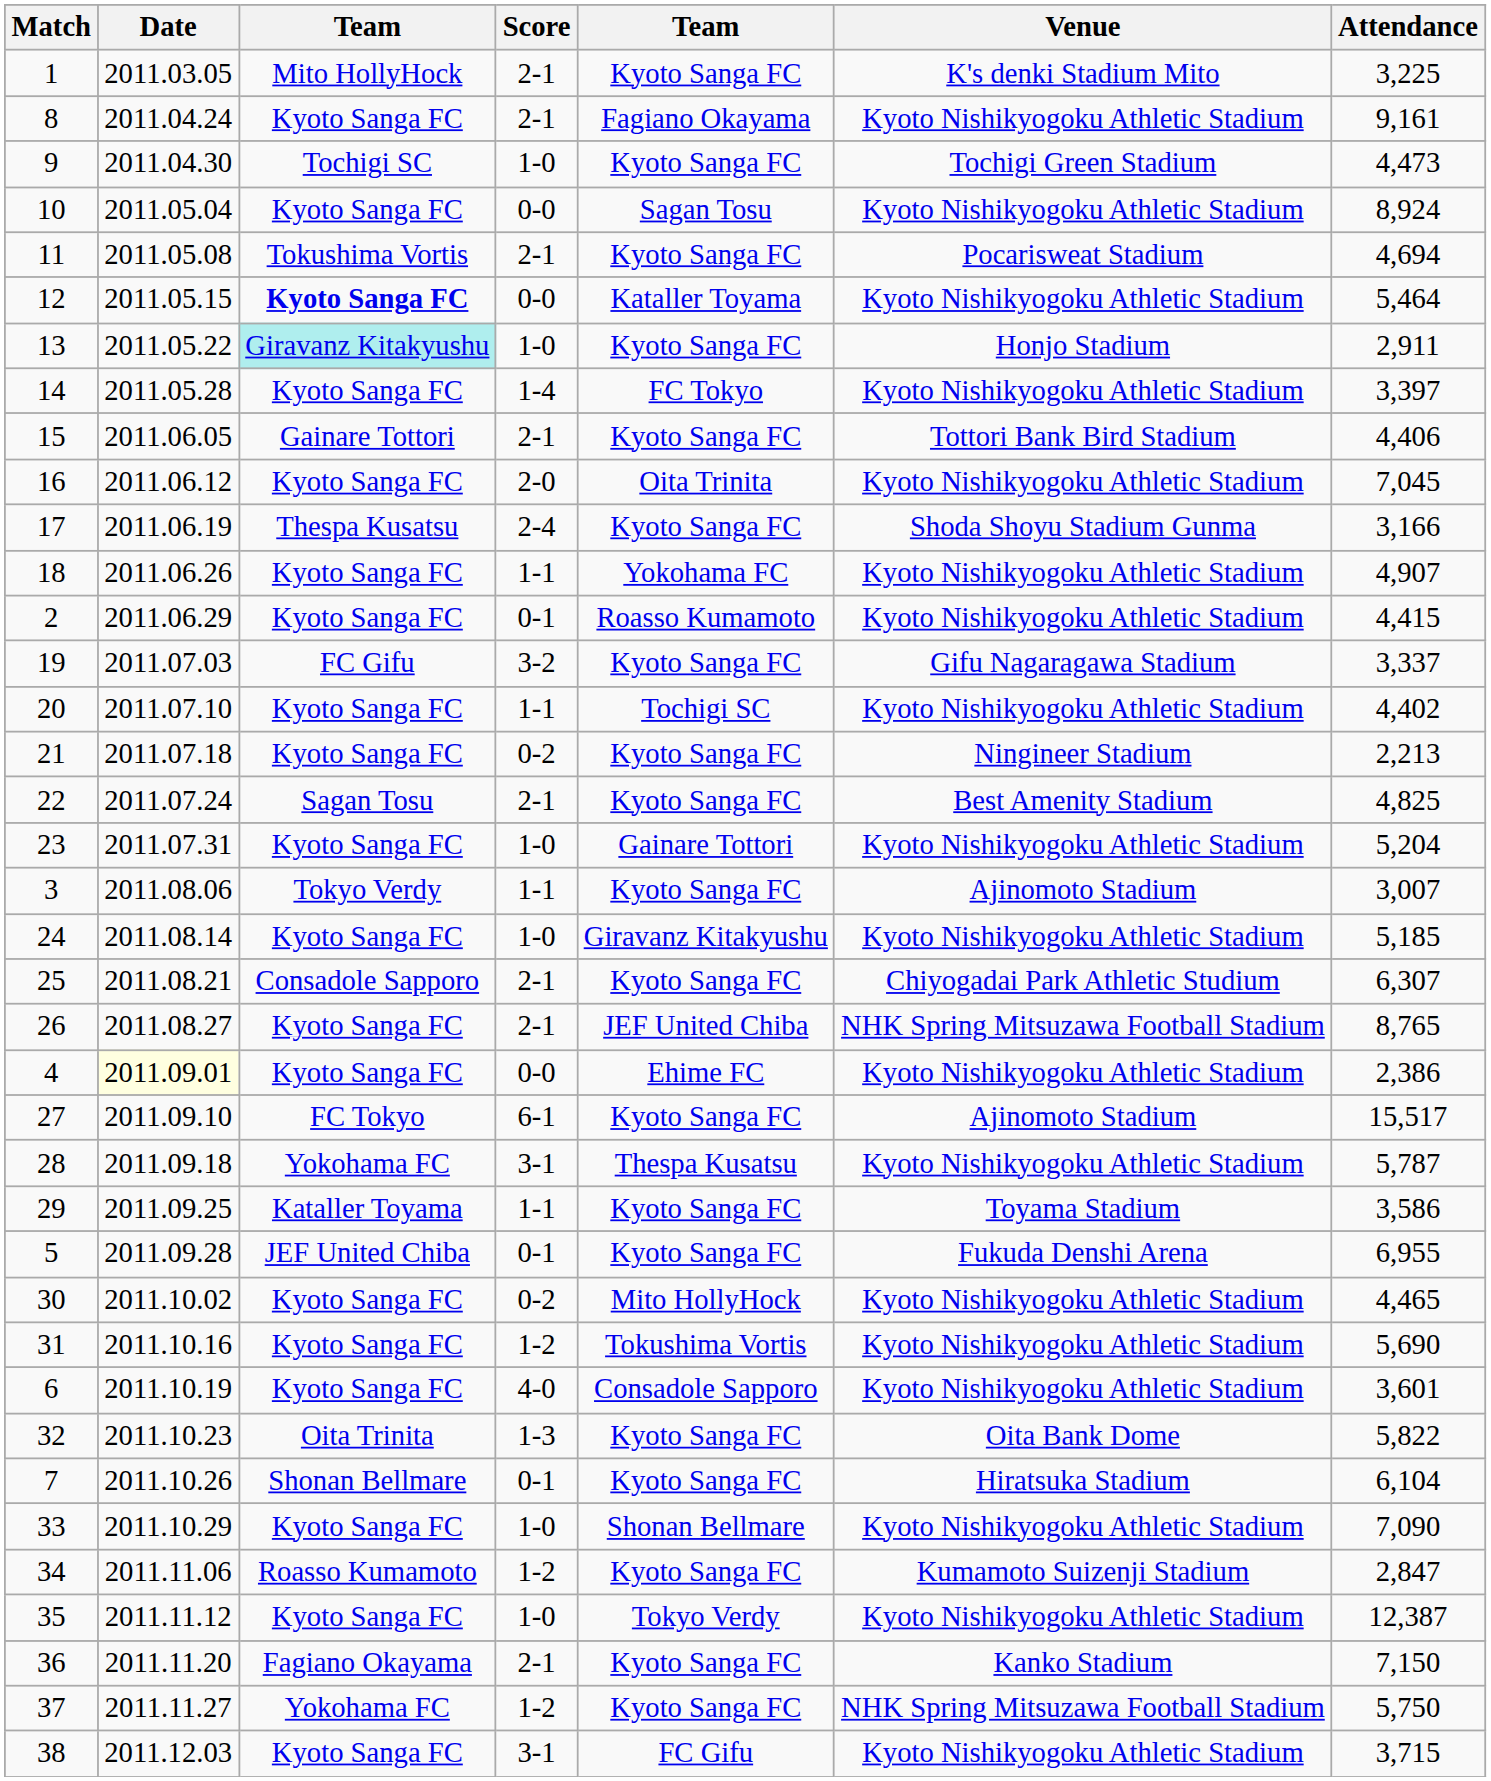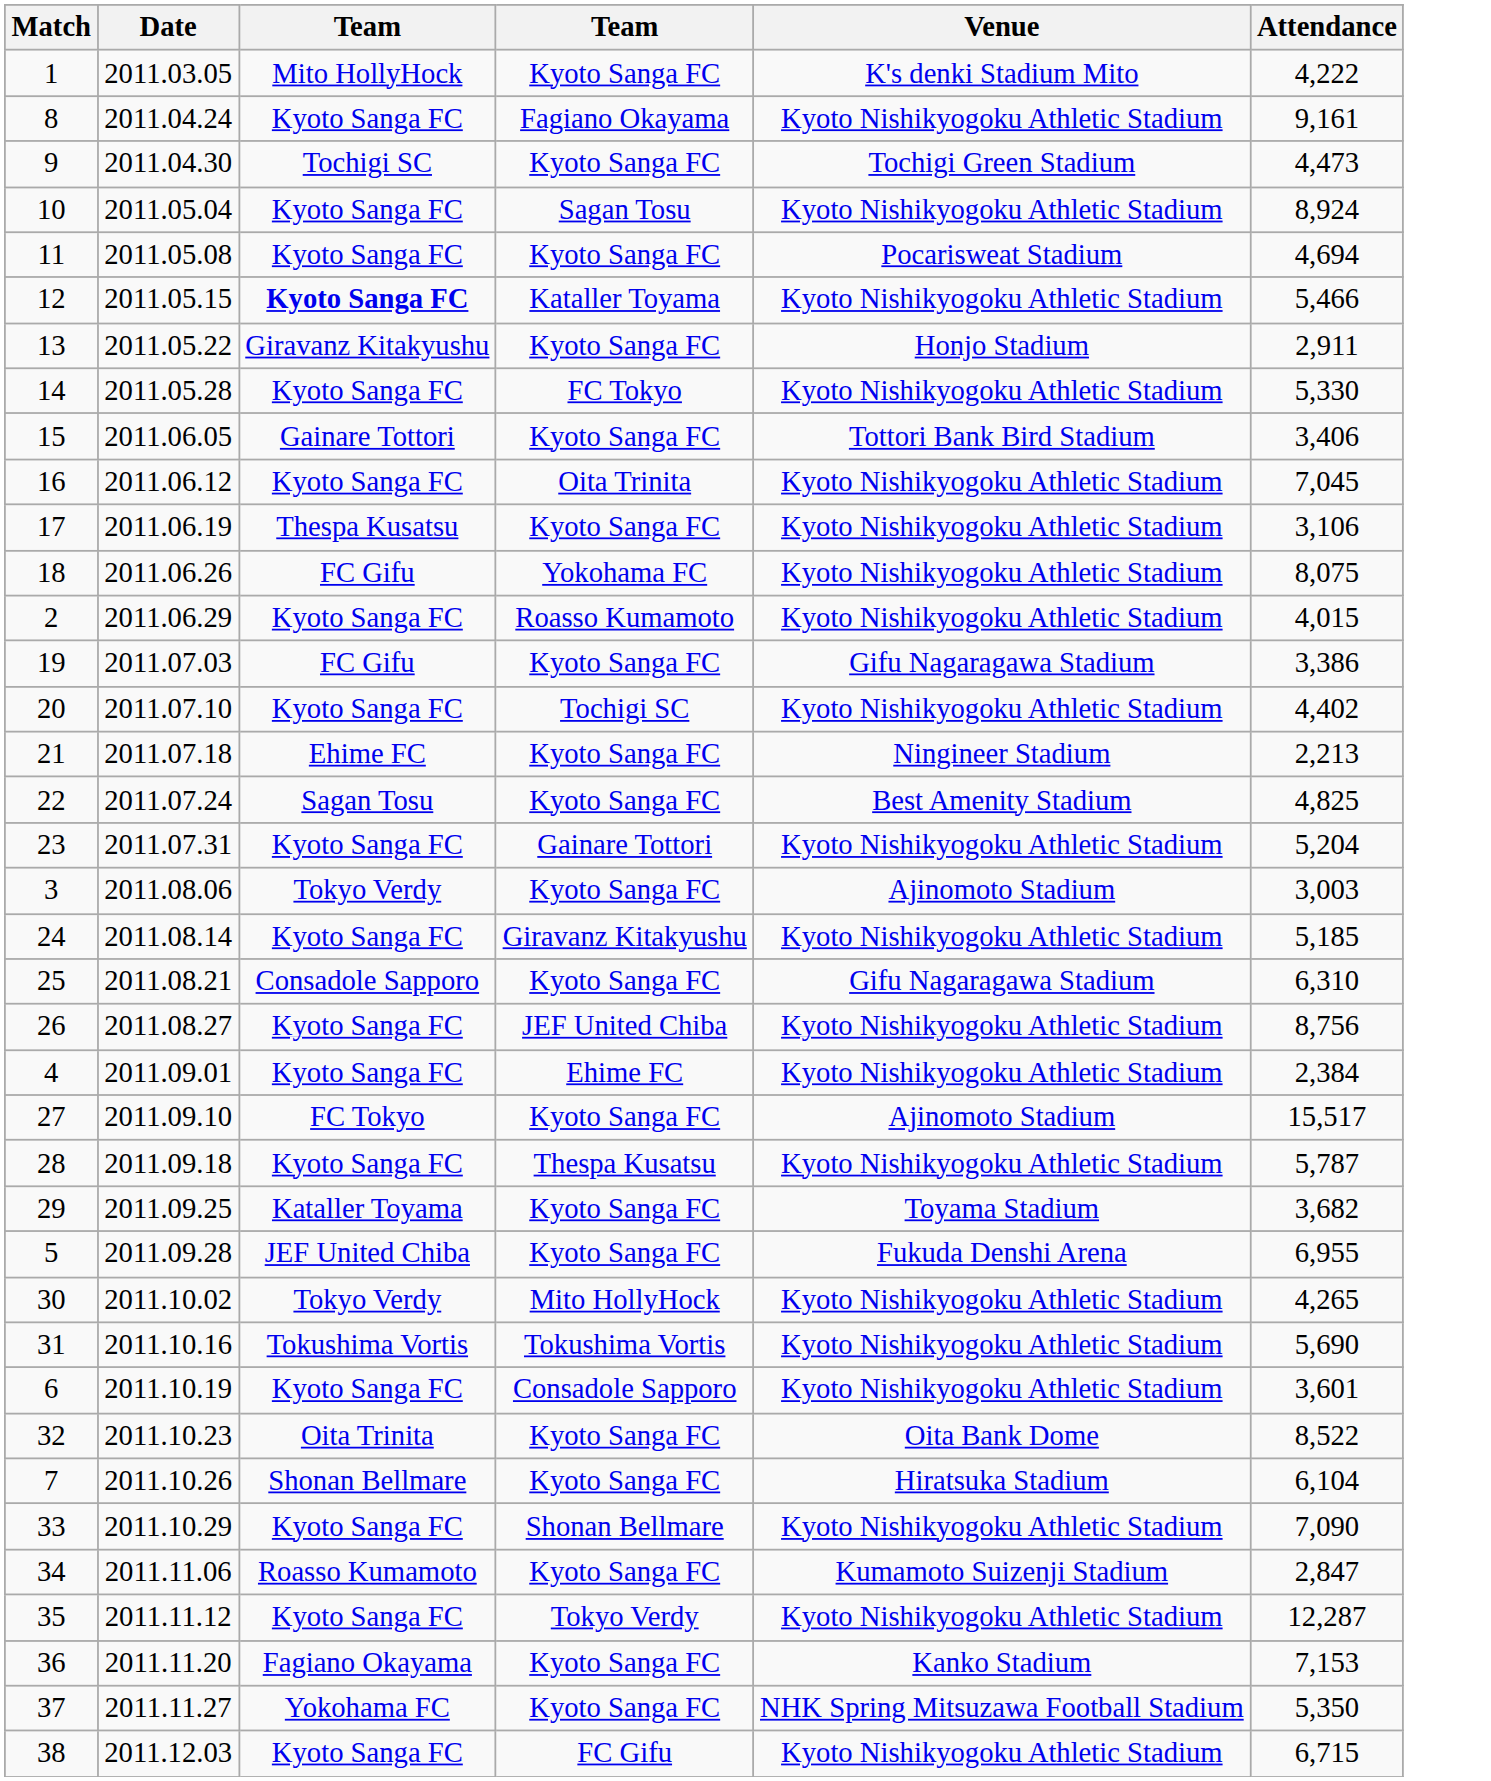- column: Score | 2-1 | 2-1 | 1-0 | 0-0 | 2-1 | 0-0 | 1-0 | 1-4 | 2-1 | 2-0 | 2-4 | 1-1 | 0-1 | 3-2 | 1-1 | 0-2 | 2-1 | 1-0 | 1-1 | 1-0 | 2-1 | 2-1 | 0-0 | 6-1 | 3-1 | 1-1 | 0-1 | 0-2 | 1-2 | 4-0 | 1-3 | 0-1 | 1-0 | 1-2 | 1-0 | 2-1 | 1-2 | 3-1
1 | Attendance: 3,225 -> 4,222
11 | column 3: Tokushima Vortis -> Kyoto Sanga FC
12 | Attendance: 5,464 -> 5,466
13 | column 3: paleturquoise background -> no background
14 | Attendance: 3,397 -> 5,330
15 | Attendance: 4,406 -> 3,406
17 | Venue: Shoda Shoyu Stadium Gunma -> Kyoto Nishikyogoku Athletic Stadium
17 | Attendance: 3,166 -> 3,106
18 | column 3: Kyoto Sanga FC -> FC Gifu
18 | Attendance: 4,907 -> 8,075
2 | Attendance: 4,415 -> 4,015
19 | Attendance: 3,337 -> 3,386
21 | column 3: Kyoto Sanga FC -> Ehime FC
3 | Attendance: 3,007 -> 3,003
25 | Venue: Chiyogadai Park Athletic Studium -> Gifu Nagaragawa Stadium
25 | Attendance: 6,307 -> 6,310
26 | Venue: NHK Spring Mitsuzawa Football Stadium -> Kyoto Nishikyogoku Athletic Stadium
26 | Attendance: 8,765 -> 8,756
4 | Date: lightyellow background -> no background
4 | Attendance: 2,386 -> 2,384
28 | column 3: Yokohama FC -> Kyoto Sanga FC
29 | Attendance: 3,586 -> 3,682
30 | column 3: Kyoto Sanga FC -> Tokyo Verdy
30 | Attendance: 4,465 -> 4,265
31 | column 3: Kyoto Sanga FC -> Tokushima Vortis
32 | Attendance: 5,822 -> 8,522
35 | Attendance: 12,387 -> 12,287
36 | Attendance: 7,150 -> 7,153
37 | Attendance: 5,750 -> 5,350
38 | Attendance: 3,715 -> 6,715
